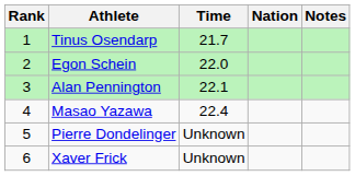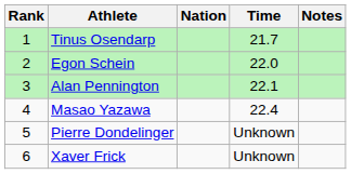columns swapped: Nation <-> Time
